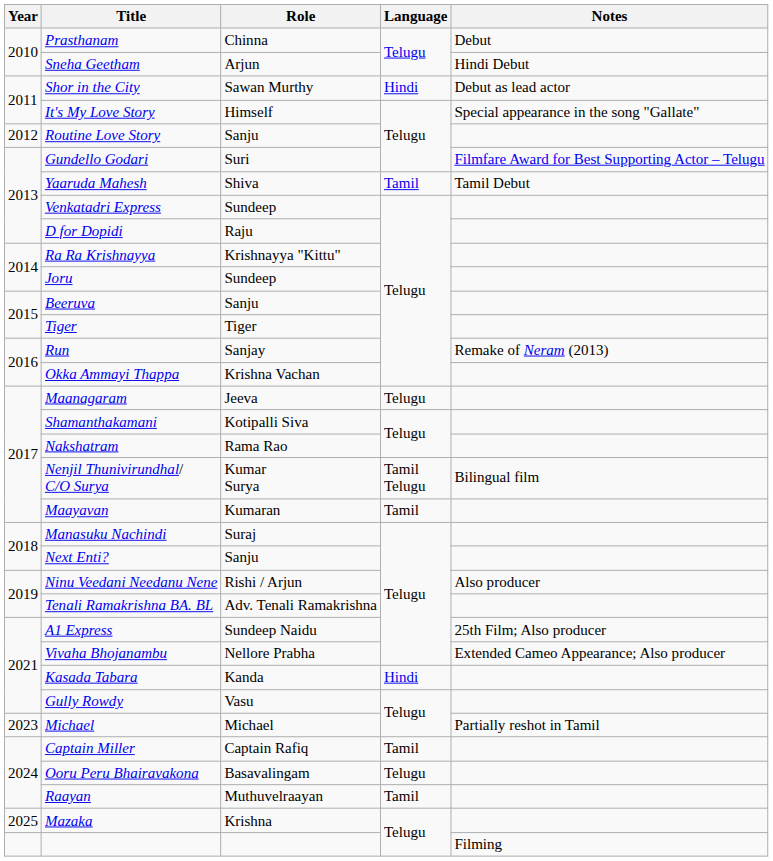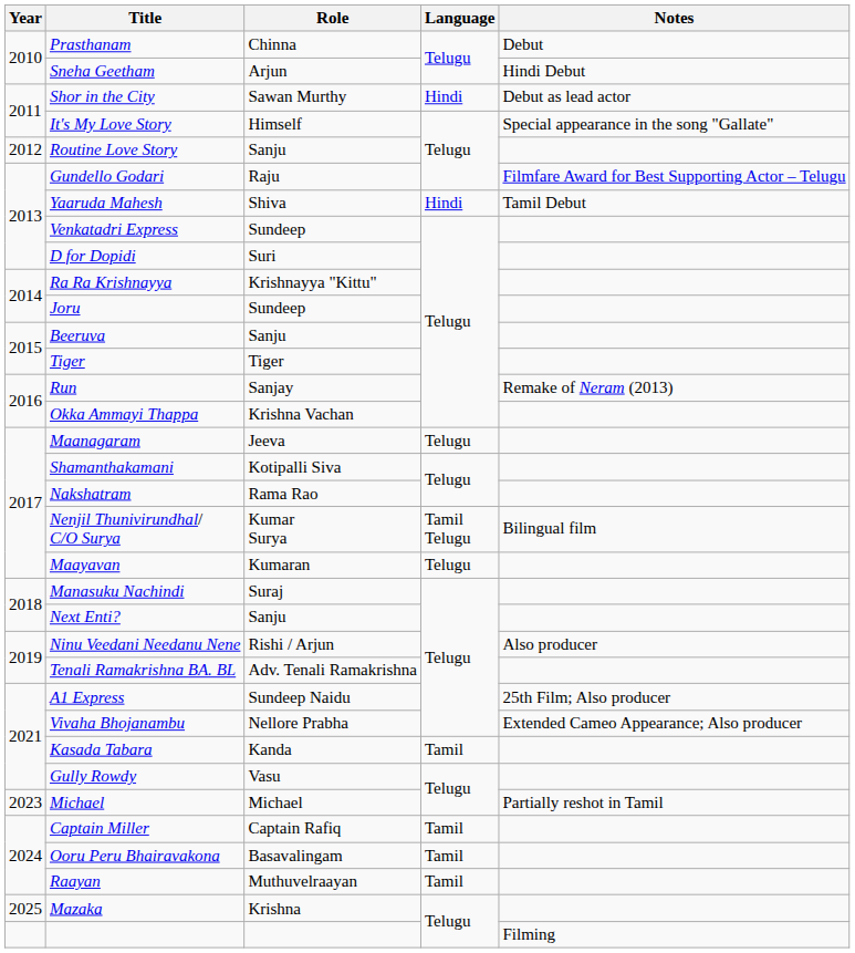Gundello Godari | Role: Suri -> Raju
Yaaruda Mahesh | Language: Tamil -> Hindi
D for Dopidi | Role: Raju -> Suri
Maayavan | Language: Tamil -> Telugu
Kasada Tabara | Language: Hindi -> Tamil
Ooru Peru Bhairavakona | Language: Telugu -> Tamil
